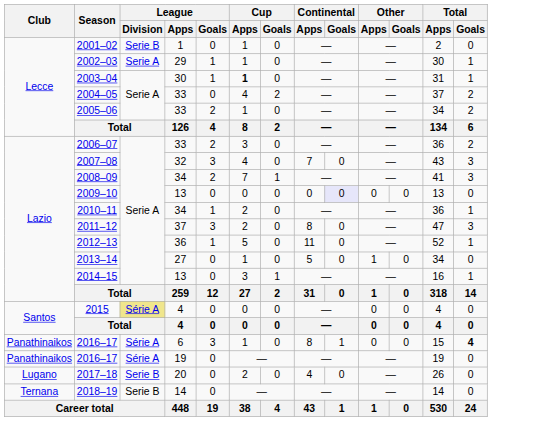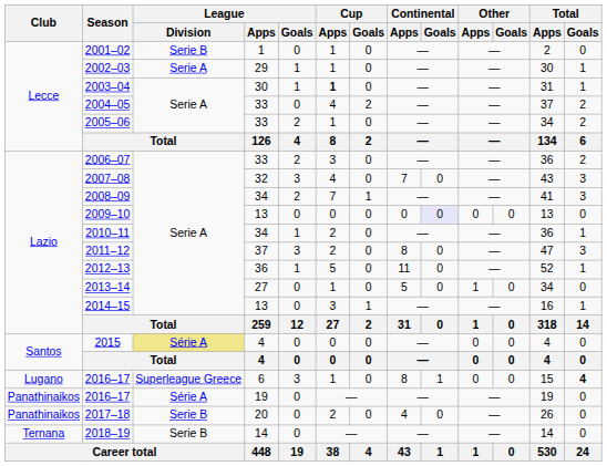2016–17 / 6 | Club: Panathinaikos -> Lugano
2016–17 / 6 | League / Division: Série A -> Superleague Greece
2017–18 | Club: Lugano -> Panathinaikos
